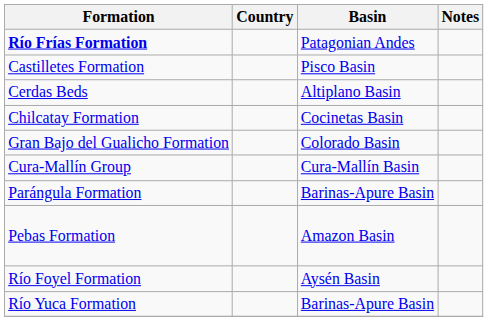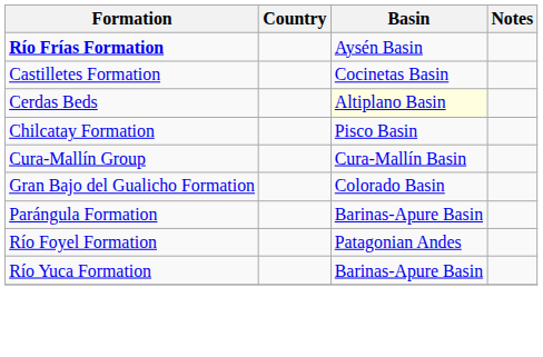Río Frías Formation | Basin: Patagonian Andes -> Aysén Basin
Castilletes Formation | Basin: Pisco Basin -> Cocinetas Basin
Cerdas Beds | Basin: no background -> lightyellow background
Chilcatay Formation | Basin: Cocinetas Basin -> Pisco Basin
rows swapped: Cura-Mallín Group <-> Gran Bajo del Gualicho Formation
- row: Pebas Formation | Amazon Basin
Río Foyel Formation | Basin: Aysén Basin -> Patagonian Andes
